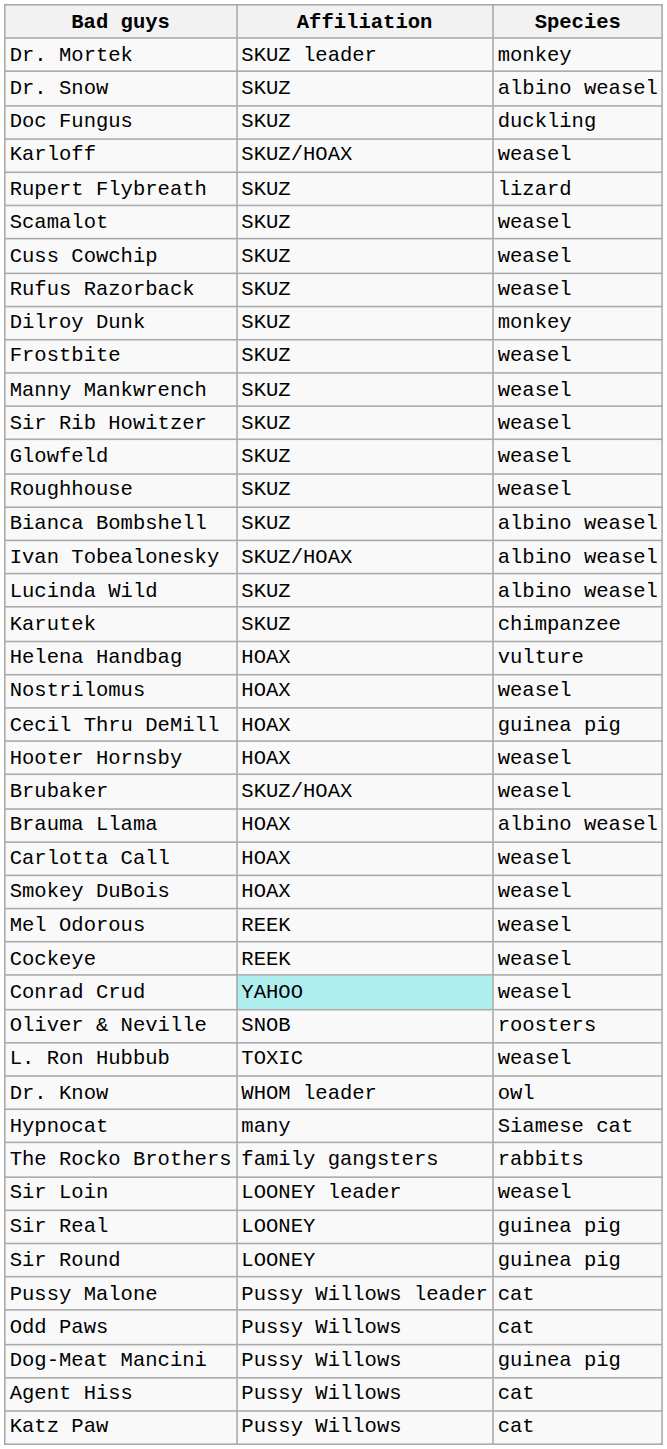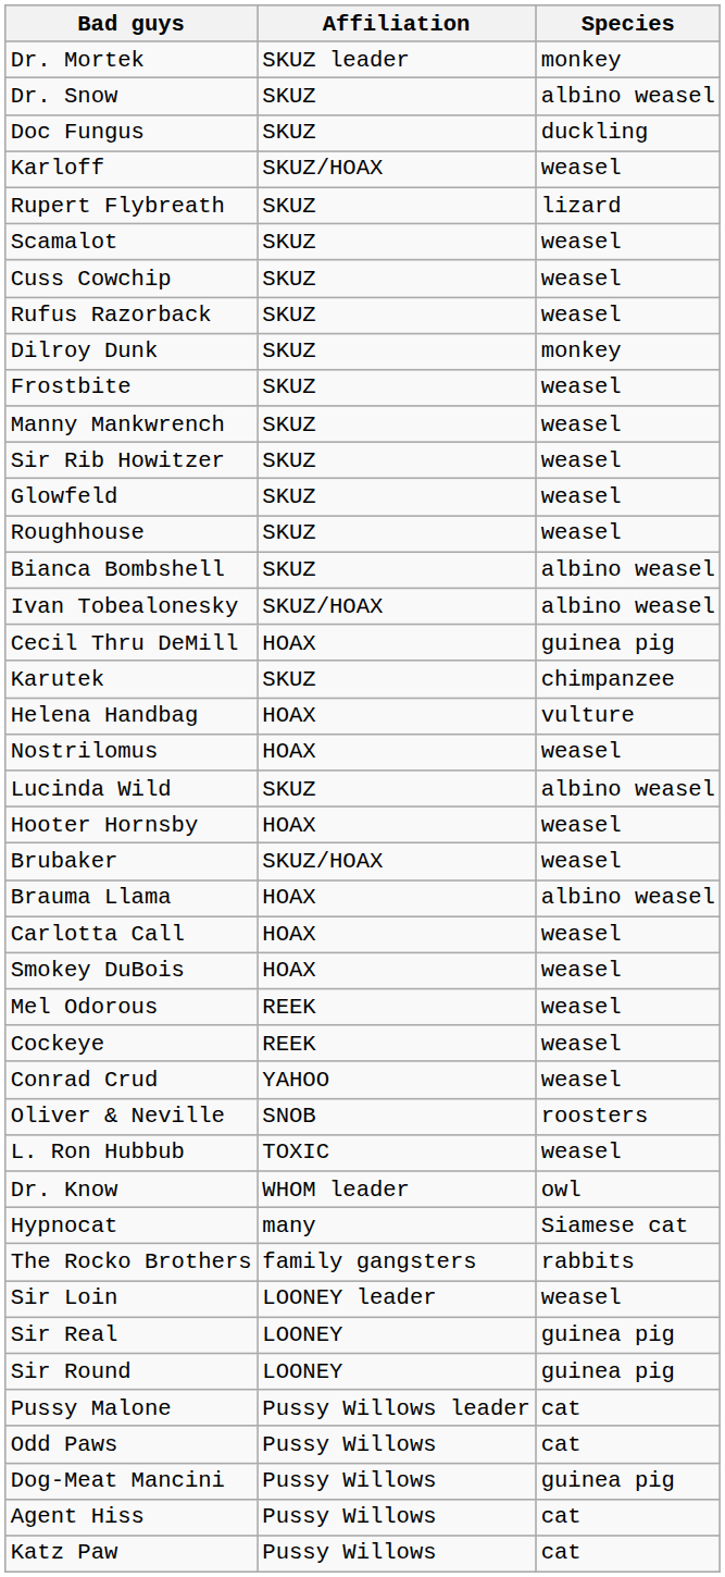rows swapped: Lucinda Wild <-> Cecil Thru DeMill
Conrad Crud | Affiliation: paleturquoise background -> no background
